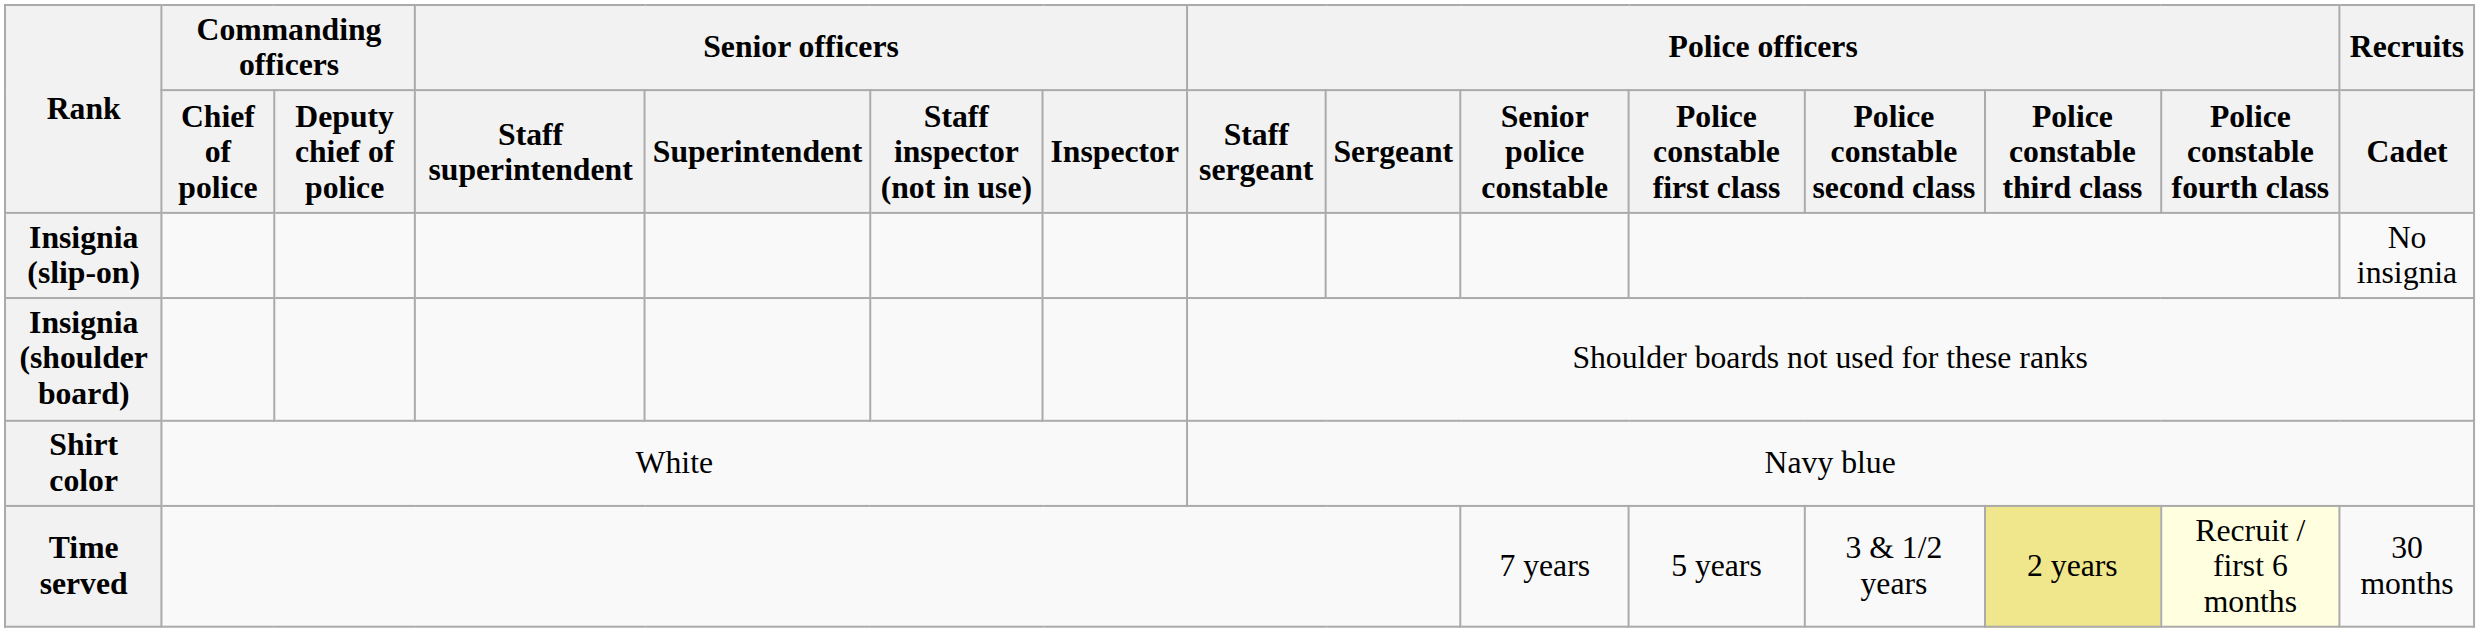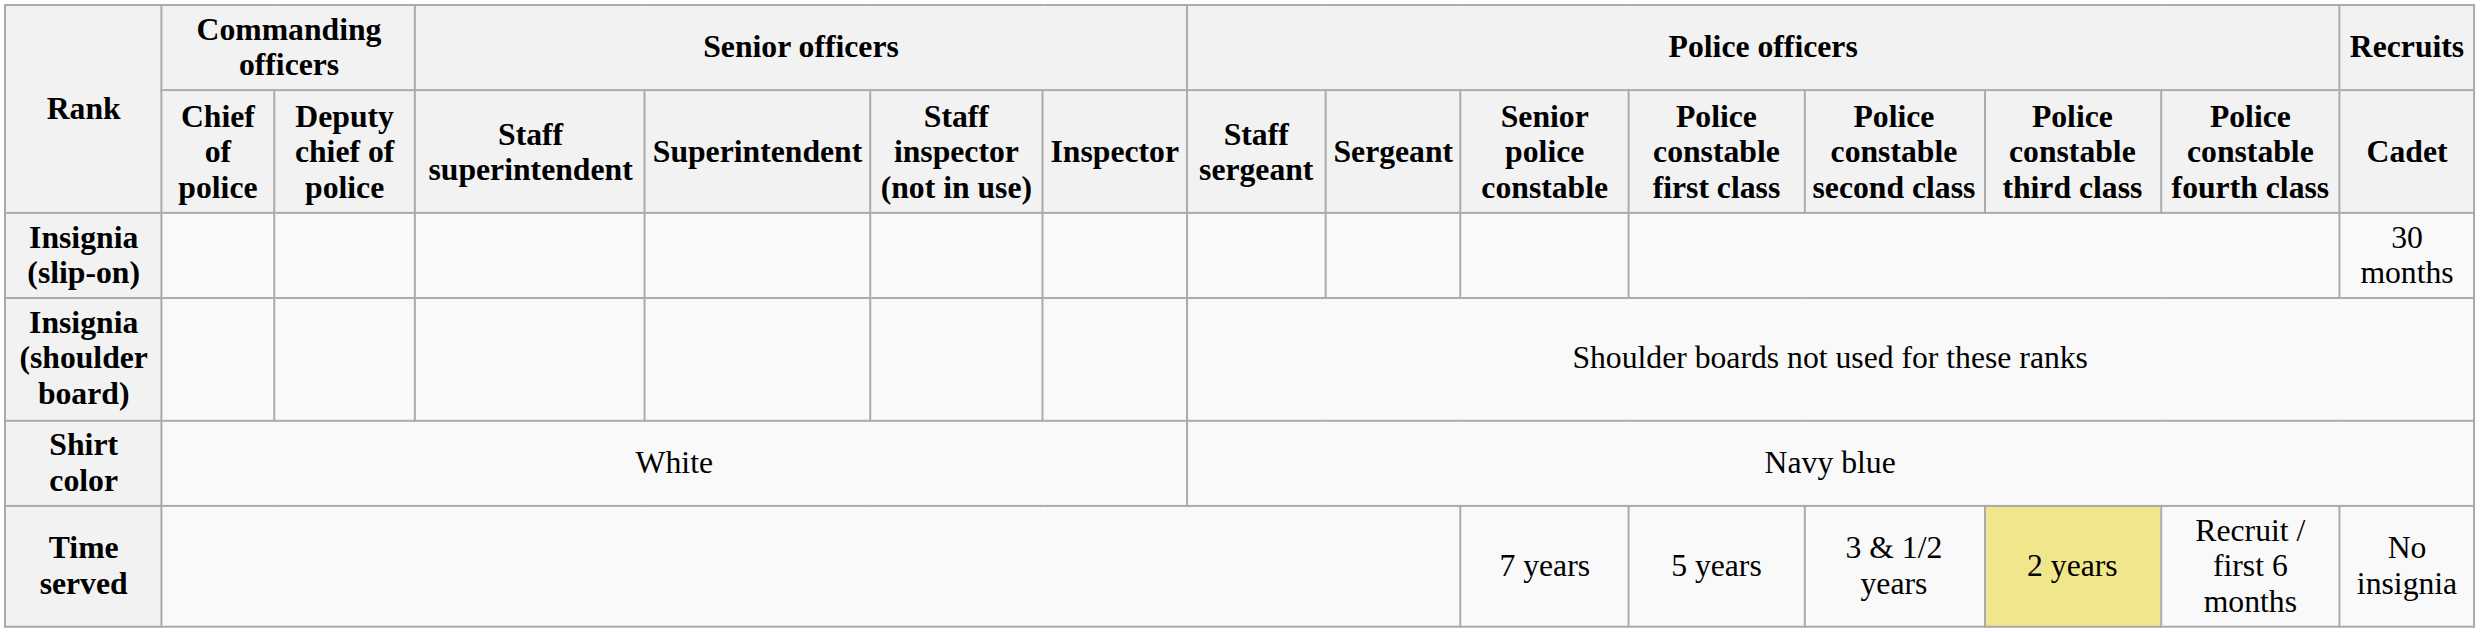Insignia (slip-on) | Recruits / Cadet: No insignia -> 30 months
Time served | Police officers / Police constable fourth class: lightyellow background -> no background
Time served | Recruits / Cadet: 30 months -> No insignia
